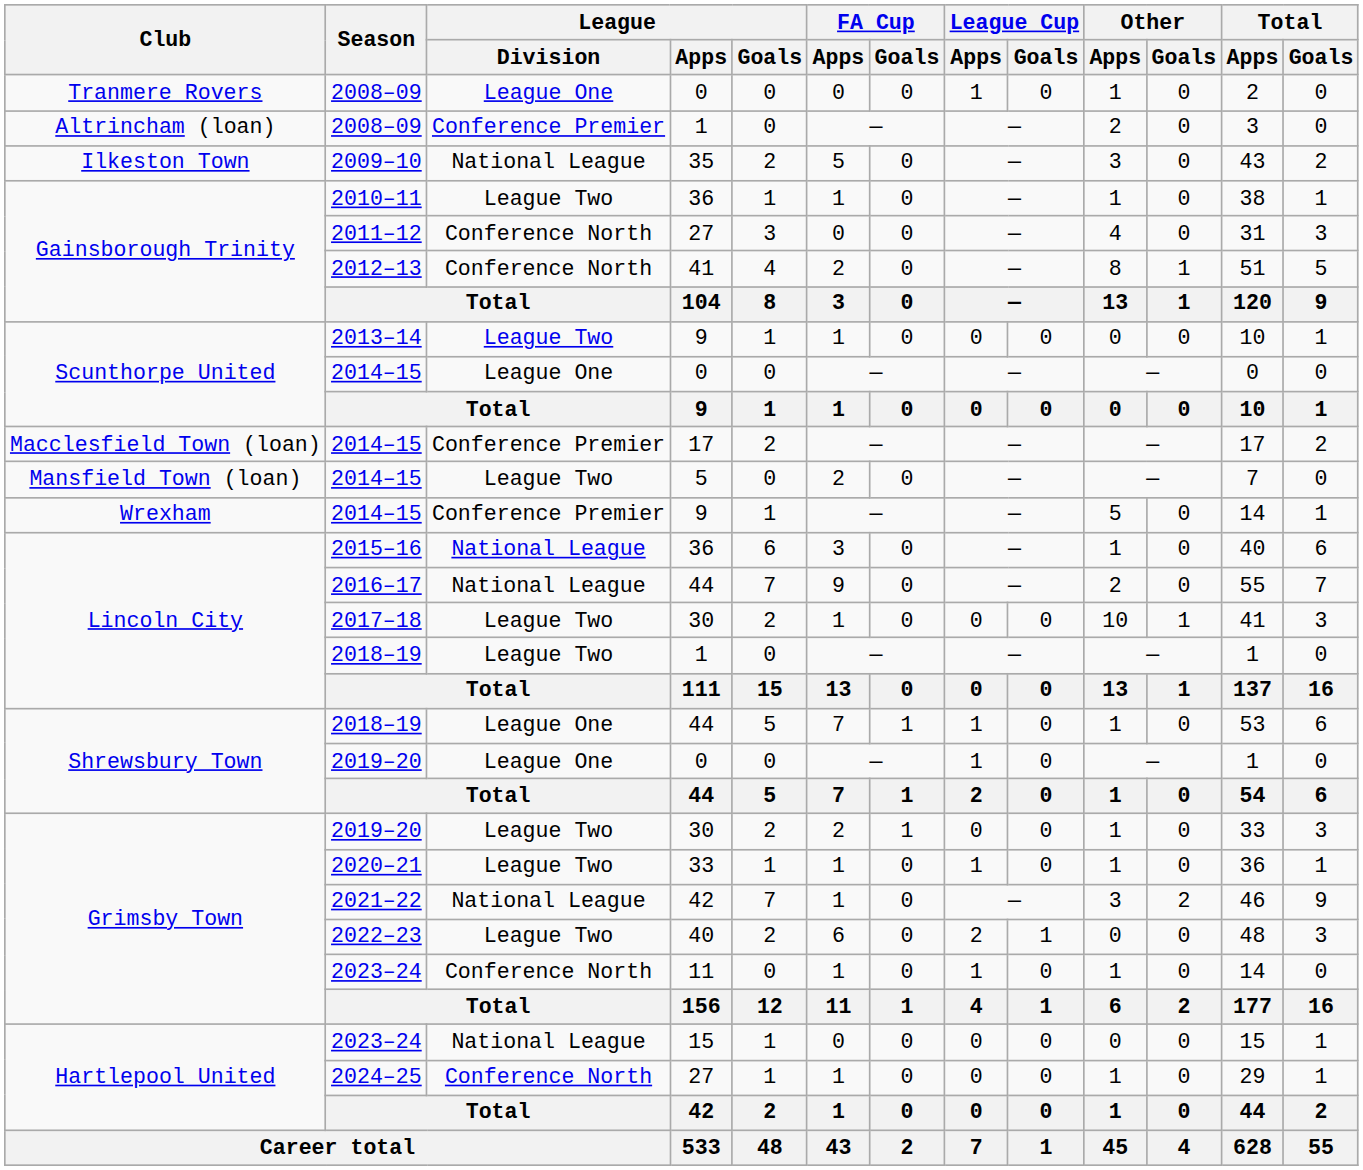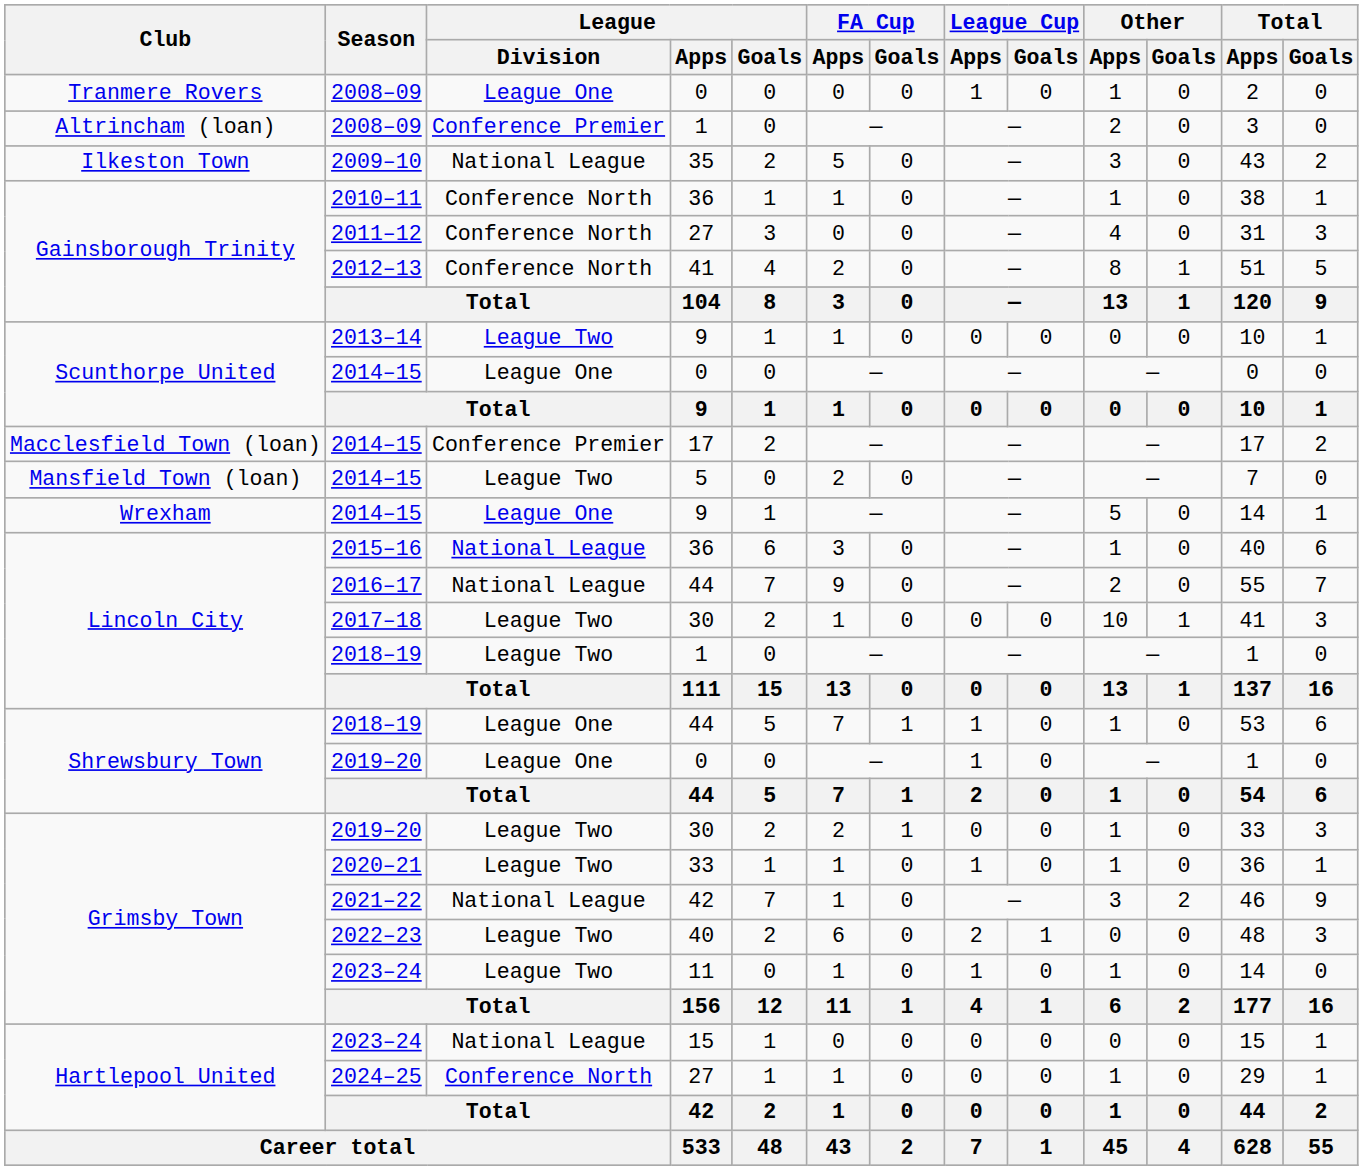2010–11 | League / Division: League Two -> Conference North
2014–15 / 9 | League / Division: Conference Premier -> League One
2023–24 / 11 | League / Division: Conference North -> League Two
